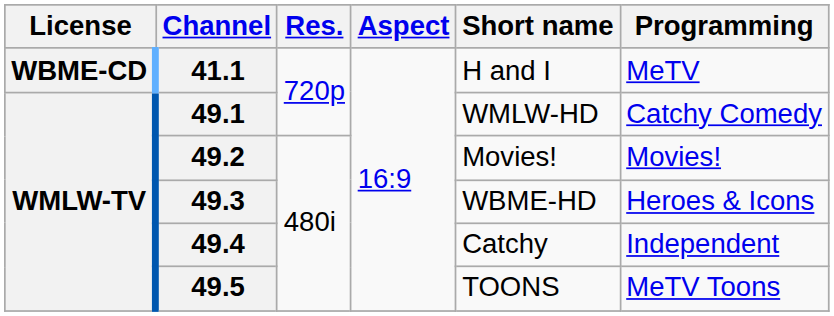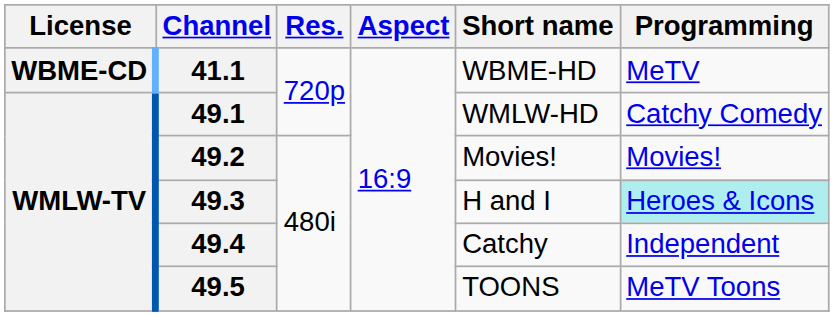41.1 | Short name: H and I -> WBME-HD
49.3 | Short name: WBME-HD -> H and I
49.3 | Programming: no background -> paleturquoise background
